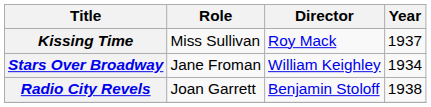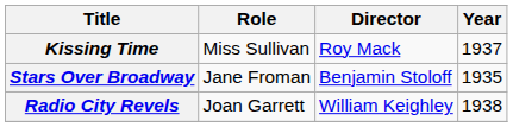Stars Over Broadway | Director: William Keighley -> Benjamin Stoloff
Stars Over Broadway | Year: 1934 -> 1935
Radio City Revels | Director: Benjamin Stoloff -> William Keighley
